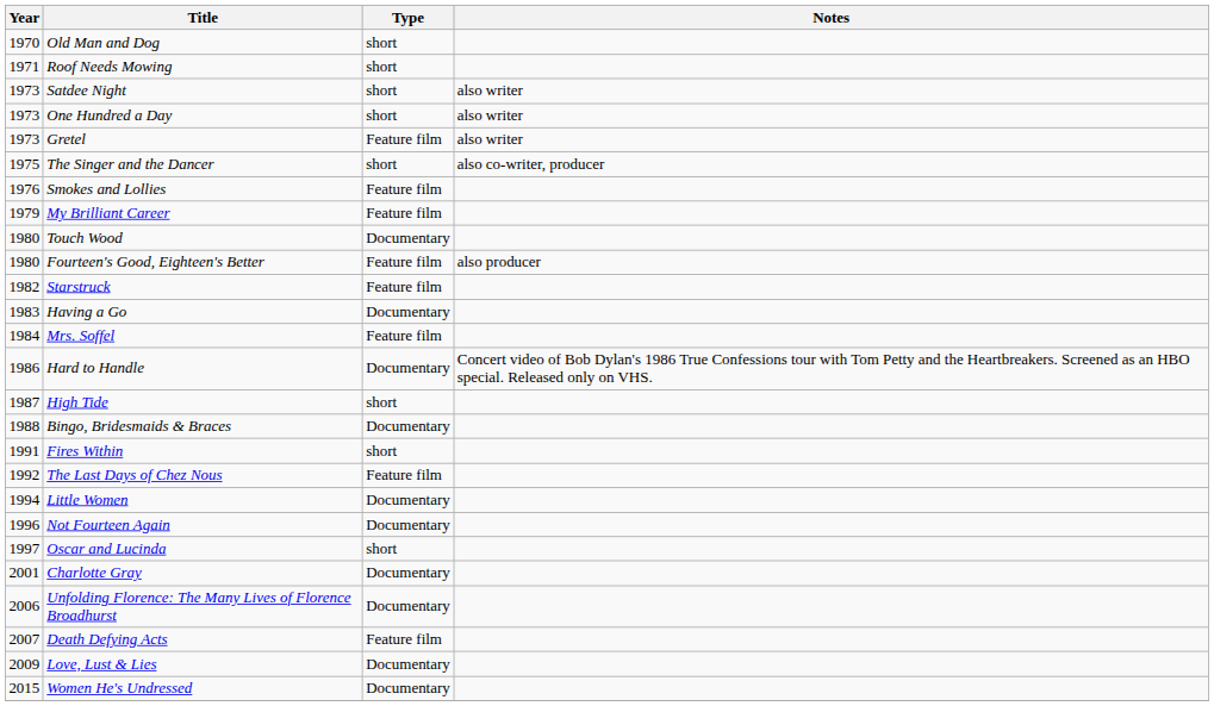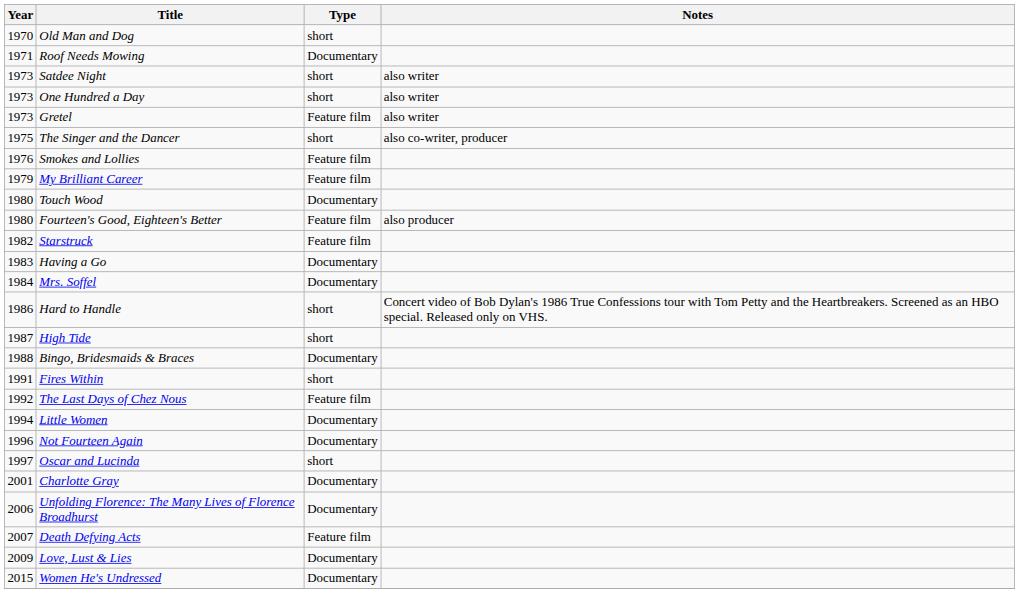Roof Needs Mowing | Type: short -> Documentary
Mrs. Soffel | Type: Feature film -> Documentary
Hard to Handle | Type: Documentary -> short
